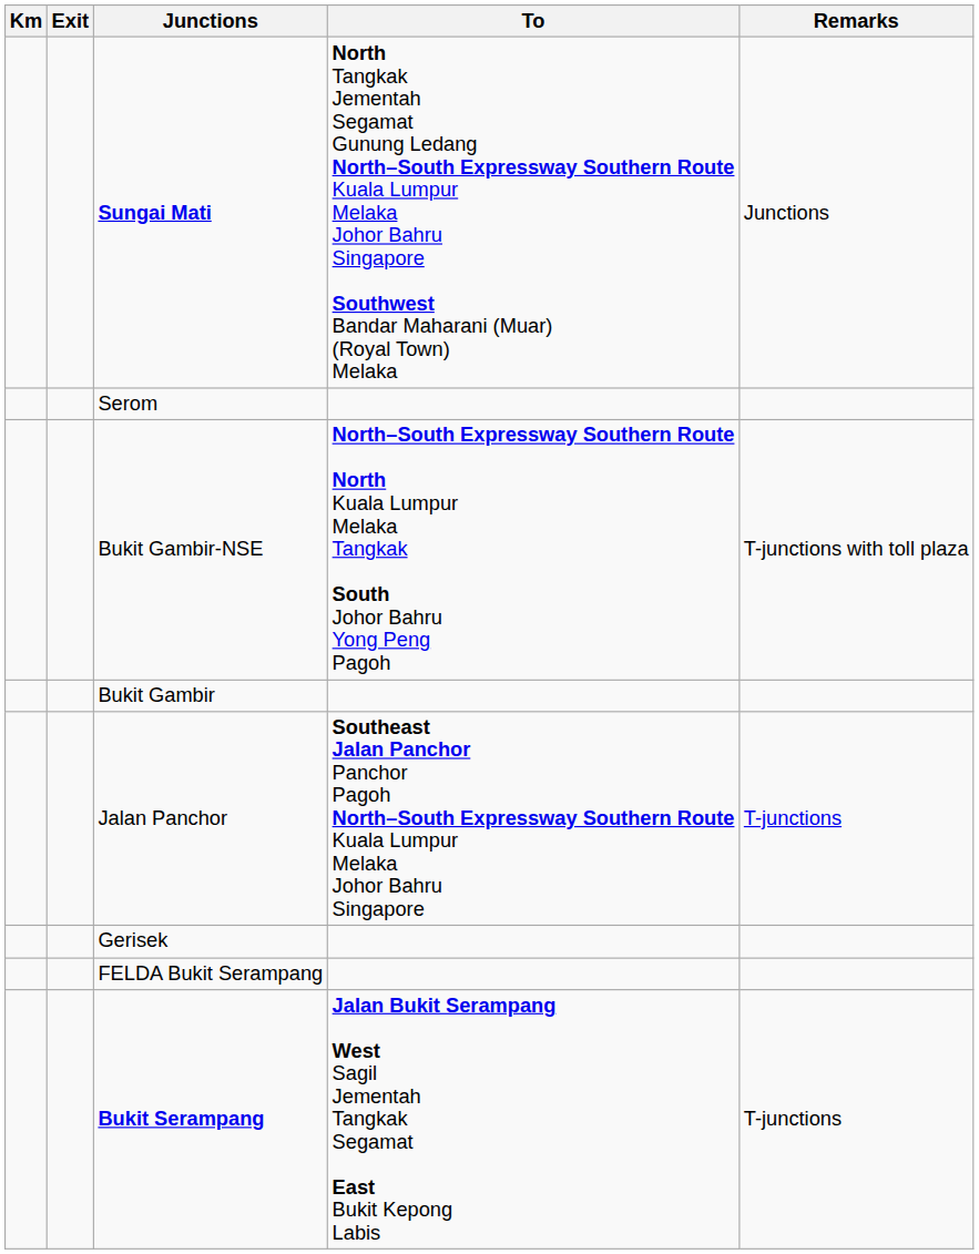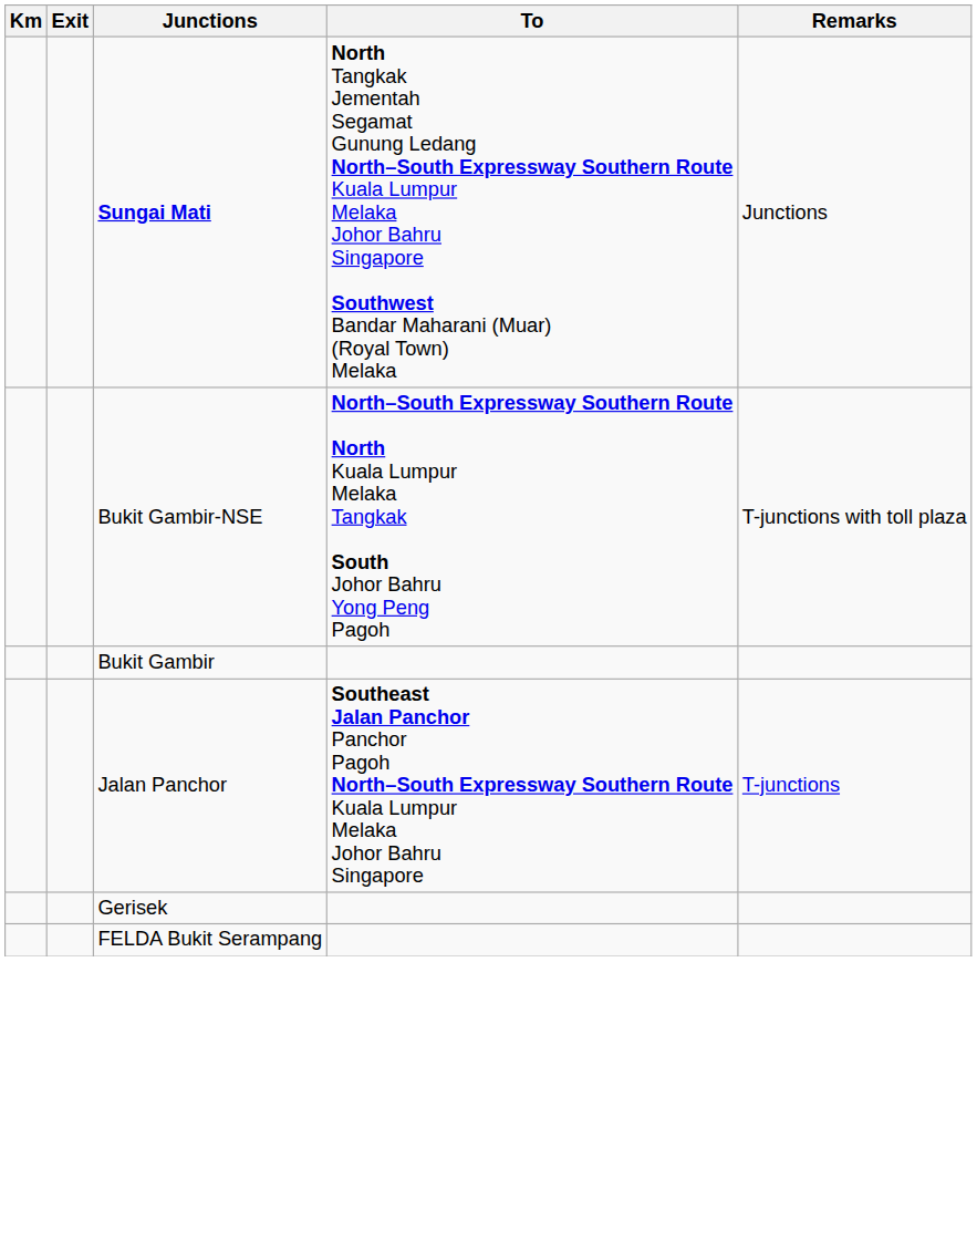- row: Serom
- row: Bukit Serampang | Jalan Bukit Serampang West Sagil Jementah Tangkak Segamat East Bukit Kepong Labis | T-junctions
